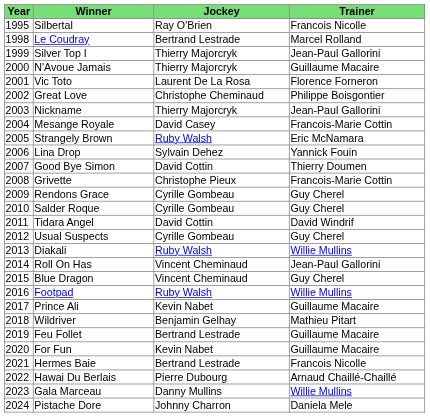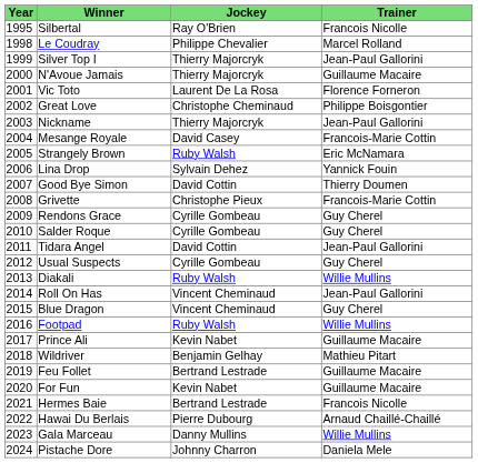Le Coudray | Jockey: Bertrand Lestrade -> Philippe Chevalier
Tidara Angel | Trainer: David Windrif -> Jean-Paul Gallorini
